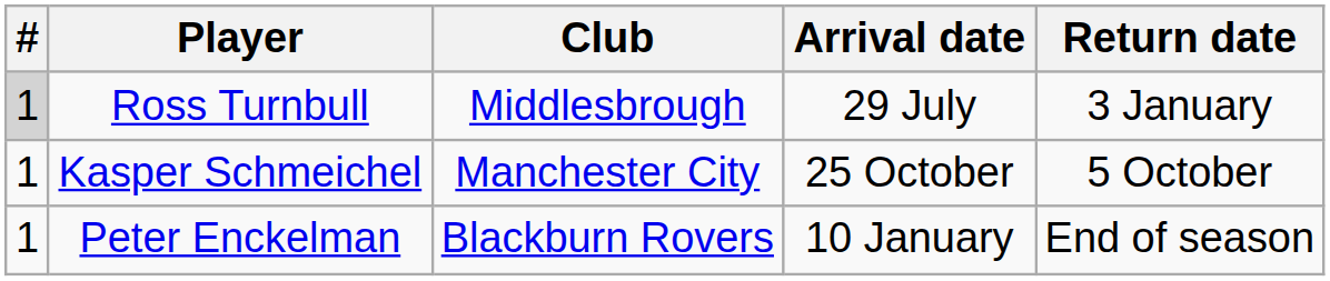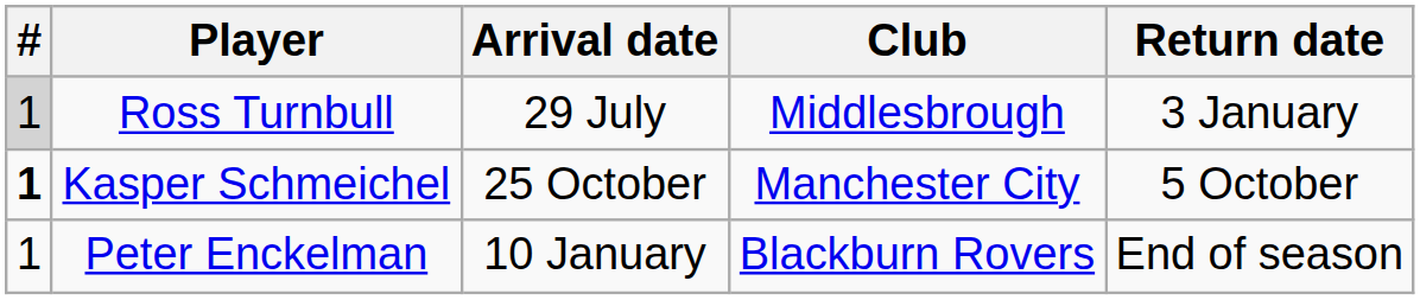columns swapped: Club <-> Arrival date
Kasper Schmeichel | #: normal -> bold
